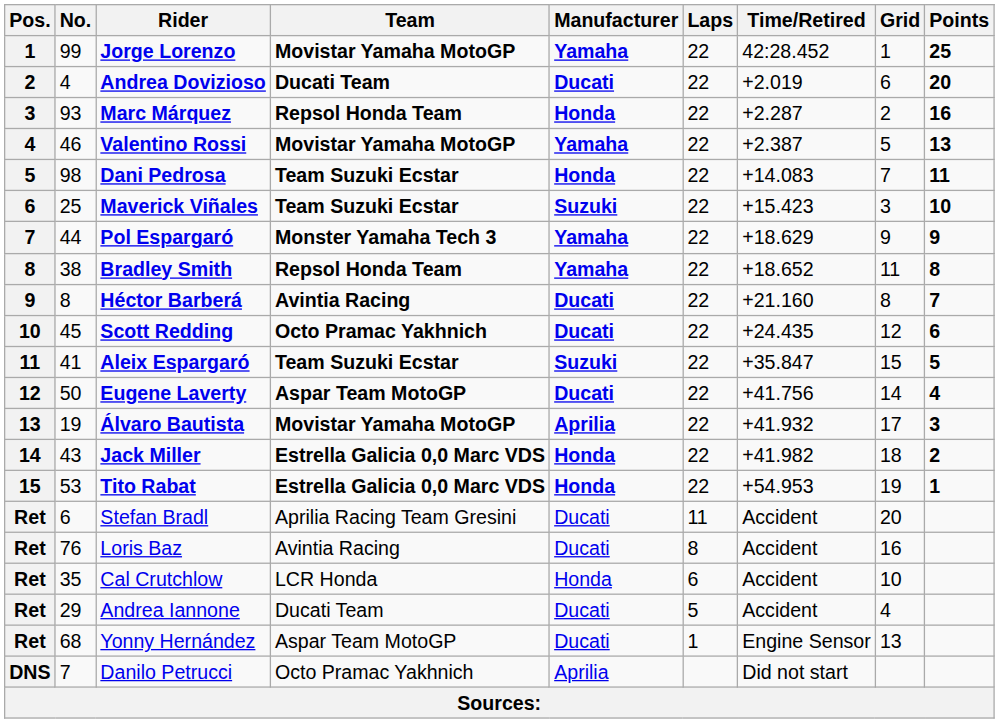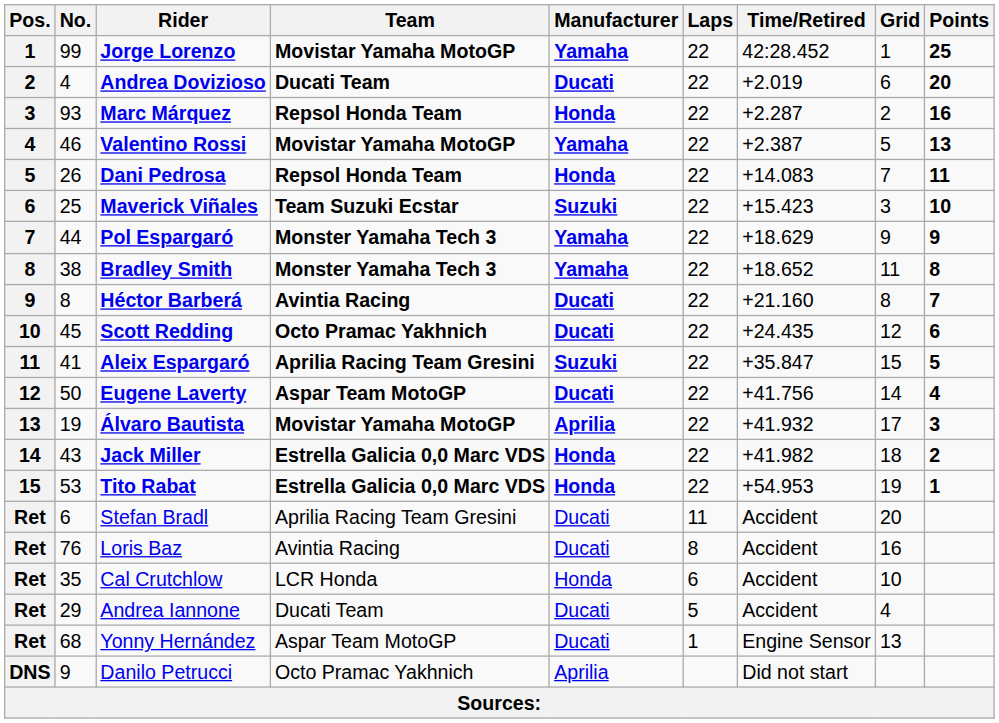Dani Pedrosa | No.: 98 -> 26
Dani Pedrosa | Team: Team Suzuki Ecstar -> Repsol Honda Team
Bradley Smith | Team: Repsol Honda Team -> Monster Yamaha Tech 3
Aleix Espargaró | Team: Team Suzuki Ecstar -> Aprilia Racing Team Gresini
Danilo Petrucci | No.: 7 -> 9
